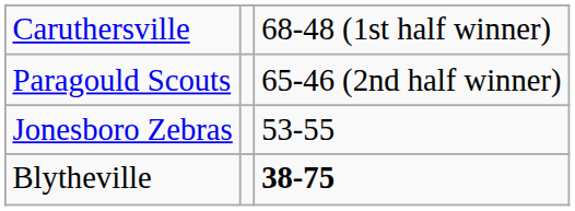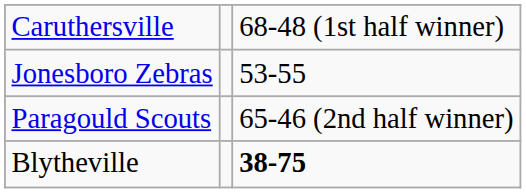rows swapped: Paragould Scouts <-> Jonesboro Zebras
